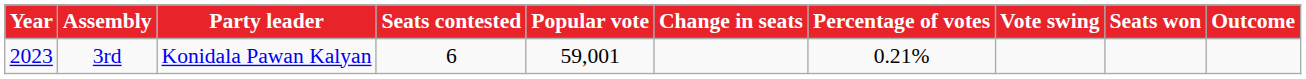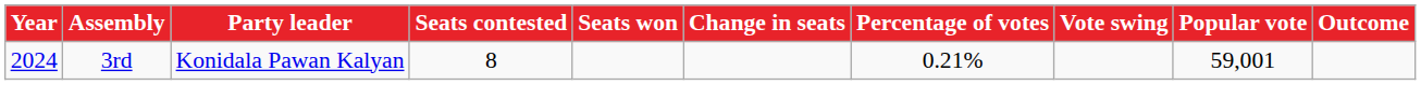columns swapped: Seats won <-> Popular vote
3rd | Year: 2023 -> 2024
3rd | Seats contested: 6 -> 8
